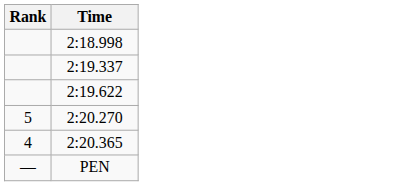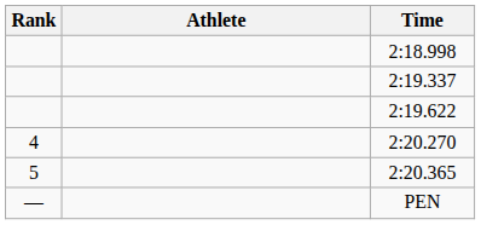+ column: Athlete
2:20.270 | Rank: 5 -> 4
2:20.365 | Rank: 4 -> 5
